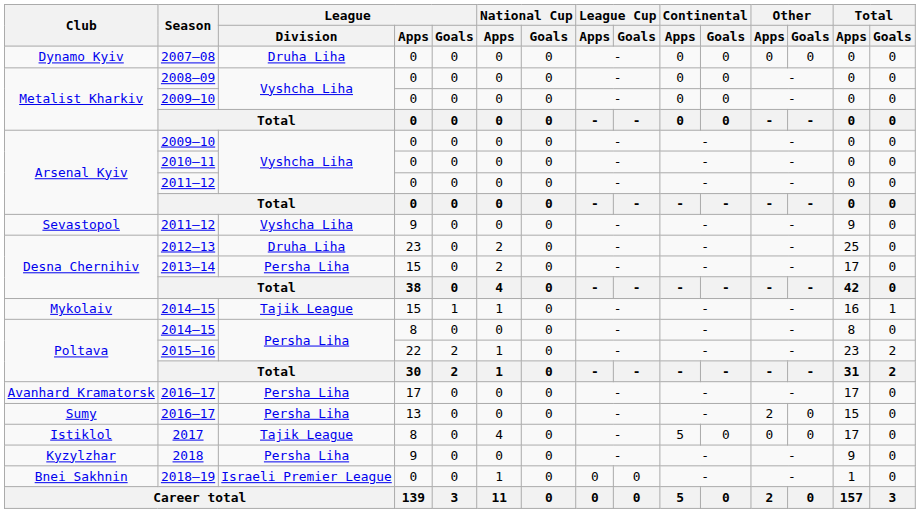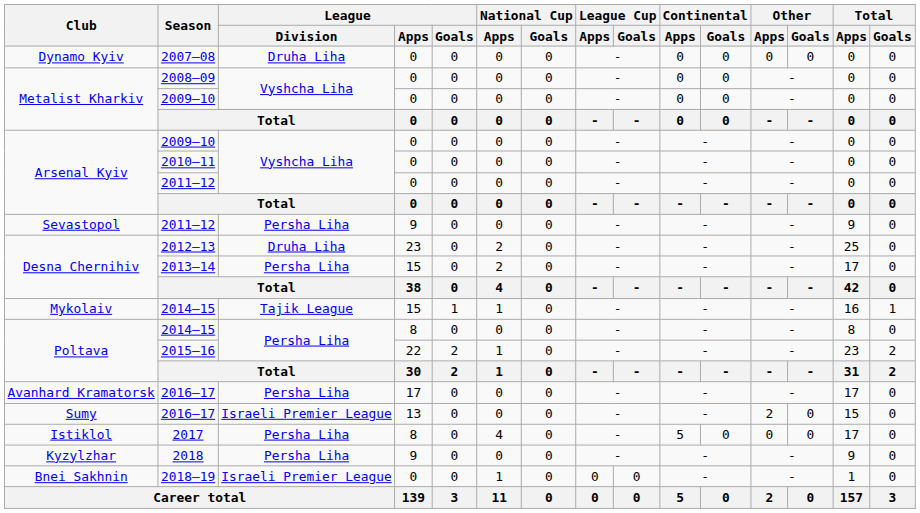Sevastopol / 2011–12 | League / Division: Vyshcha Liha -> Persha Liha
Sumy / 2016–17 | League / Division: Persha Liha -> Israeli Premier League
2017 | League / Division: Tajik League -> Persha Liha
